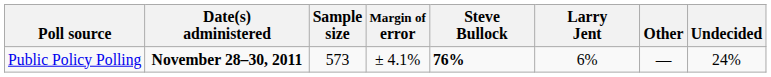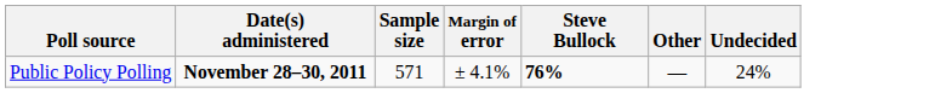- column: Larry Jent | 6%
Public Policy Polling | Sample size: 573 -> 571
